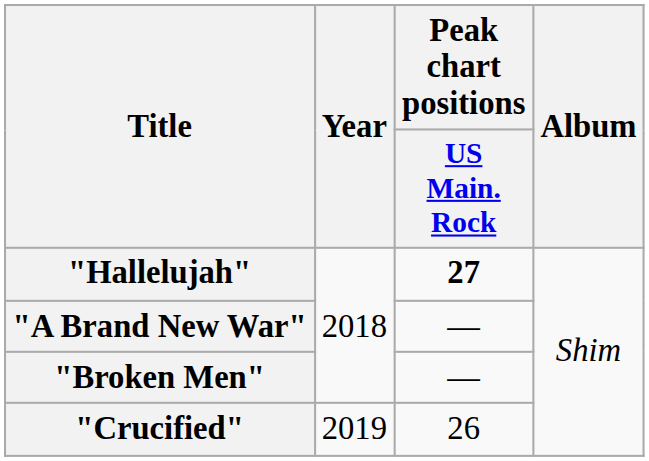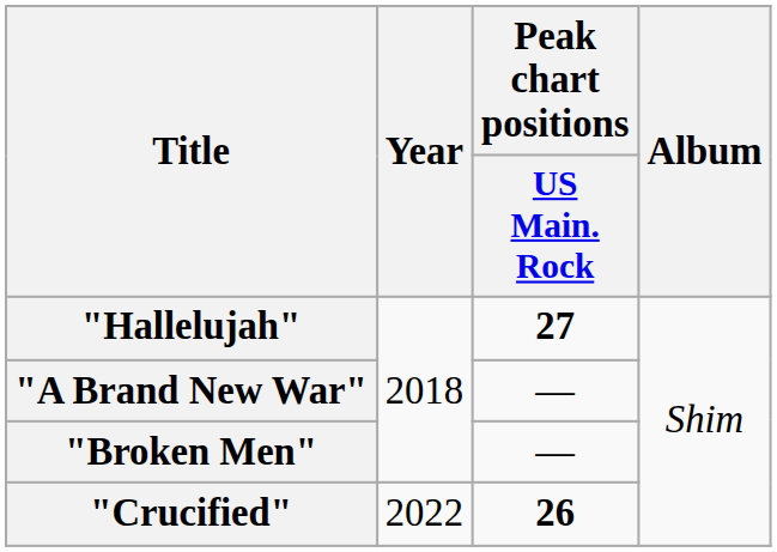"Crucified" | Year: 2019 -> 2022
"Crucified" | Peak chart positions / US Main. Rock: normal -> bold
